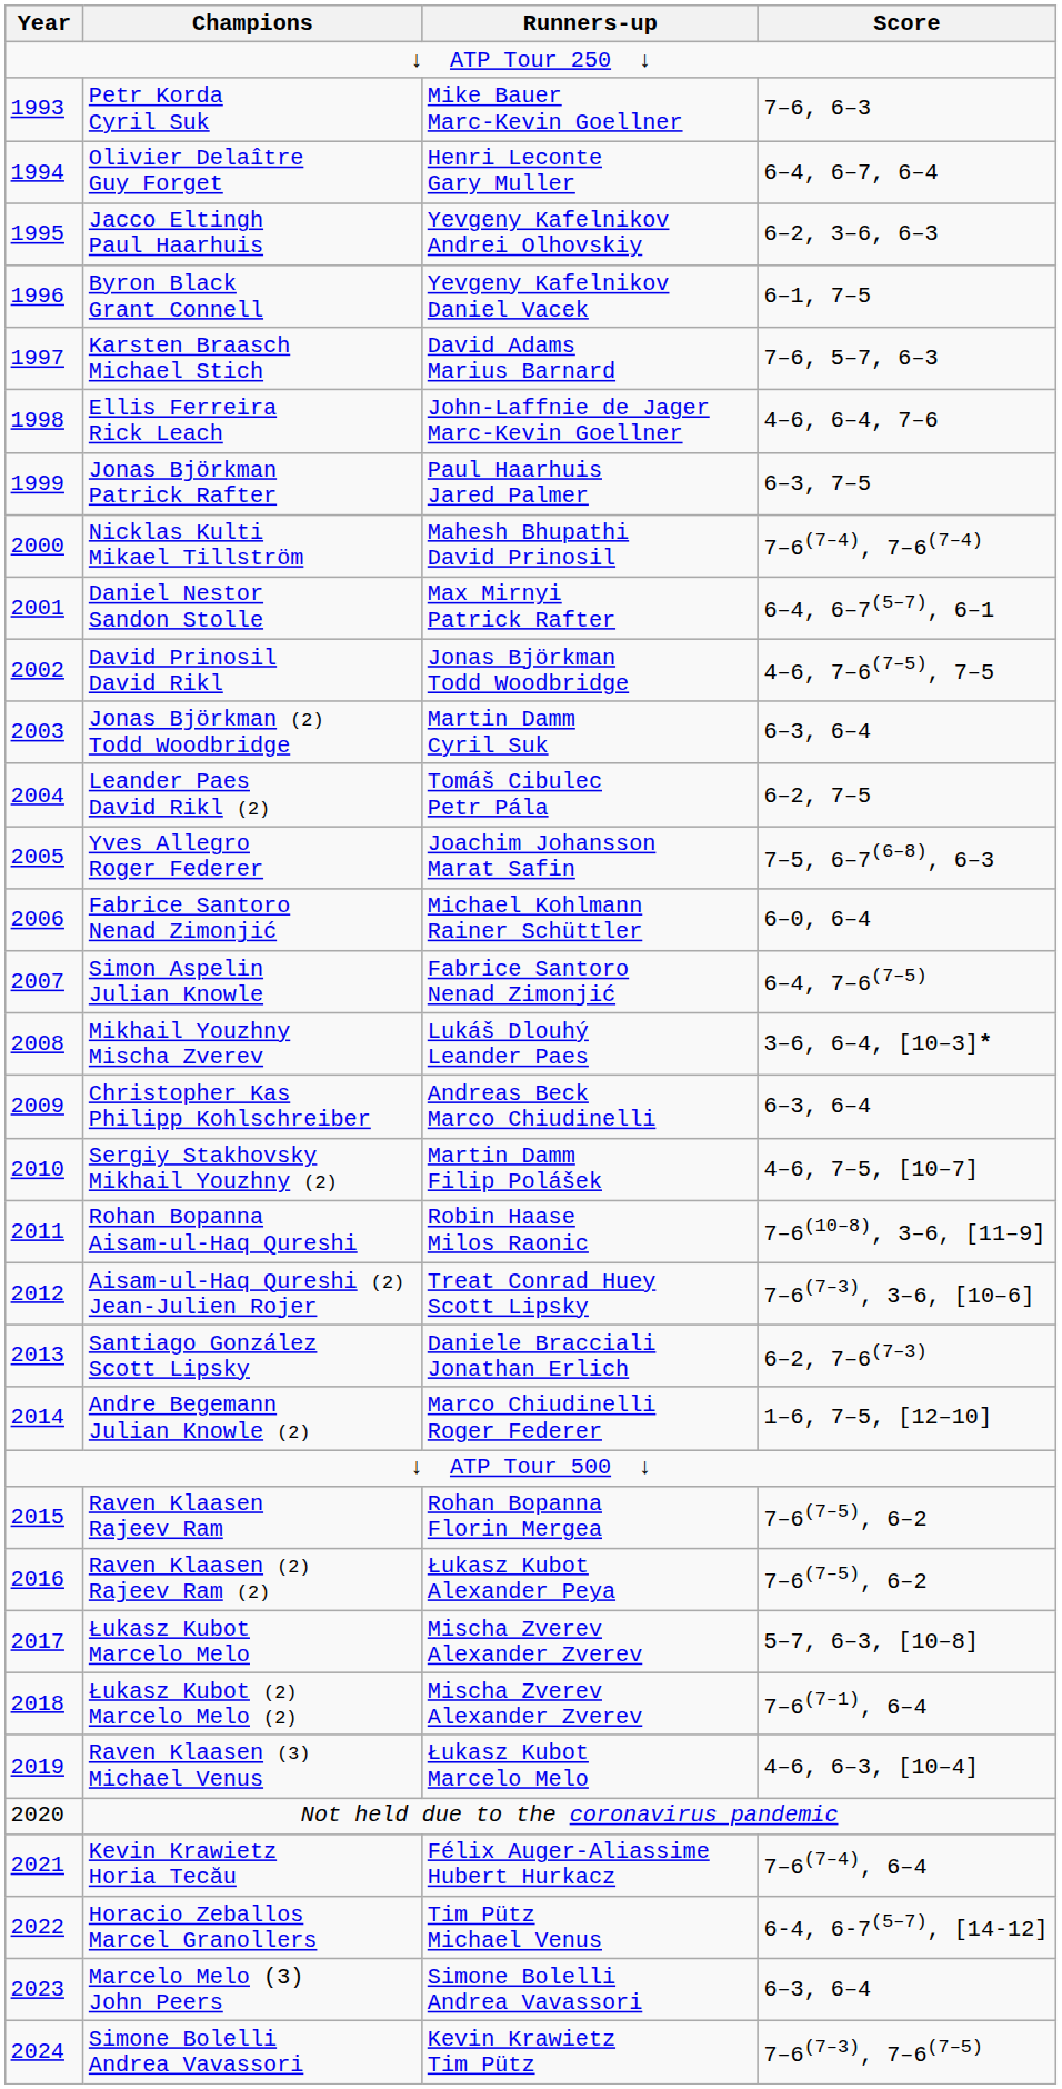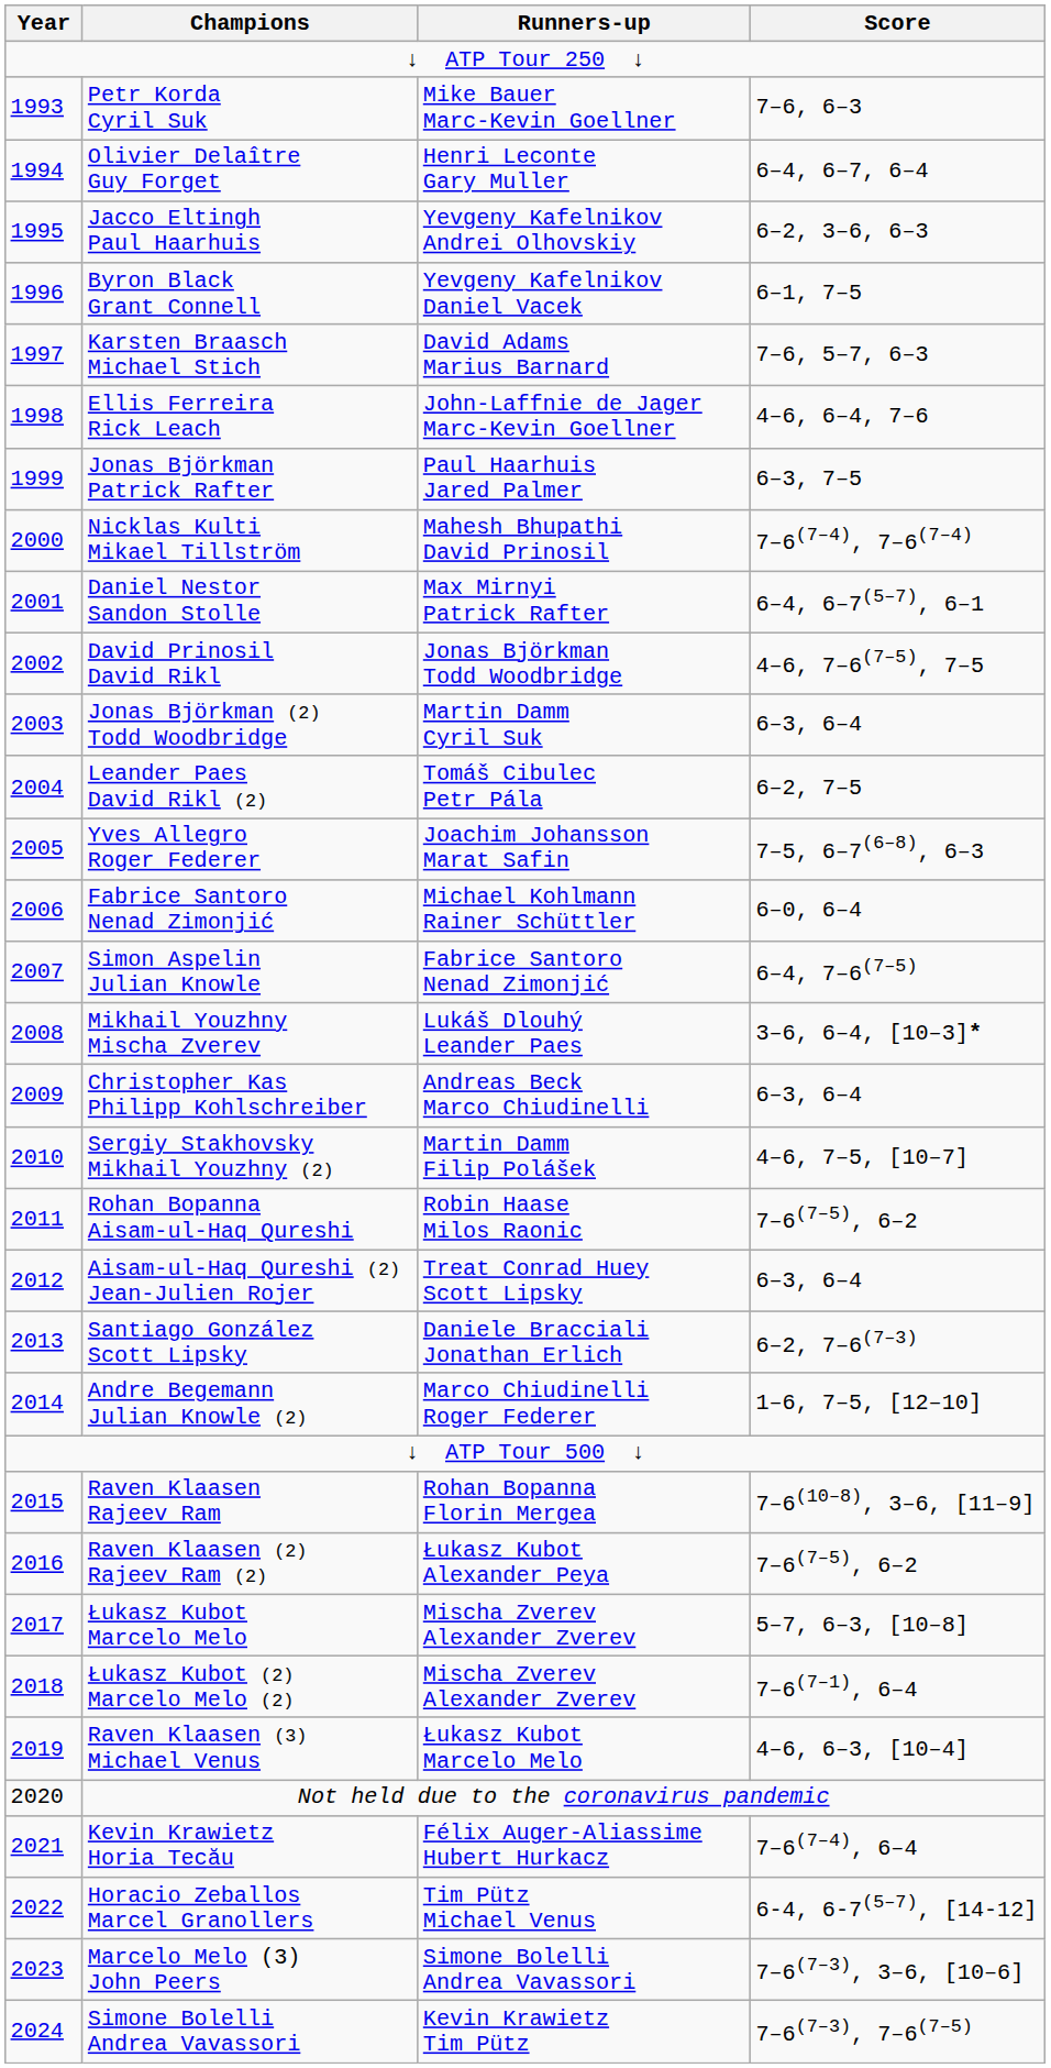Rohan Bopanna Aisam-ul-Haq Qureshi | Score: 7–6(10–8), 3–6, [11–9] -> 7–6(7–5), 6–2
Aisam-ul-Haq Qureshi (2) Jean-Julien Rojer | Score: 7–6(7–3), 3–6, [10–6] -> 6–3, 6–4
Raven Klaasen Rajeev Ram | Score: 7–6(7–5), 6–2 -> 7–6(10–8), 3–6, [11–9]
Marcelo Melo (3) John Peers | Score: 6–3, 6–4 -> 7–6(7–3), 3–6, [10–6]
